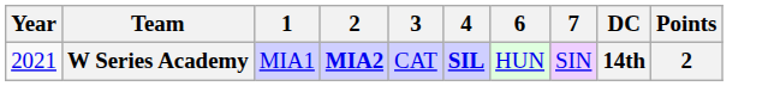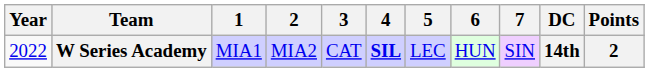+ column: 5 | LEC
W Series Academy | Year: 2021 -> 2022
W Series Academy | 2: bold -> normal
